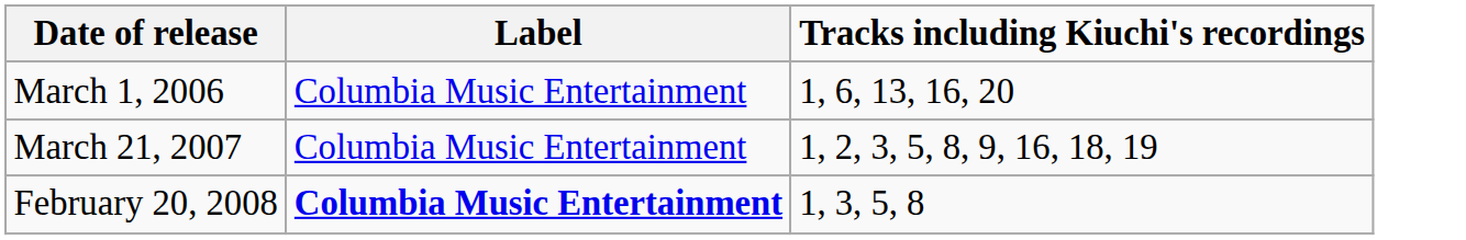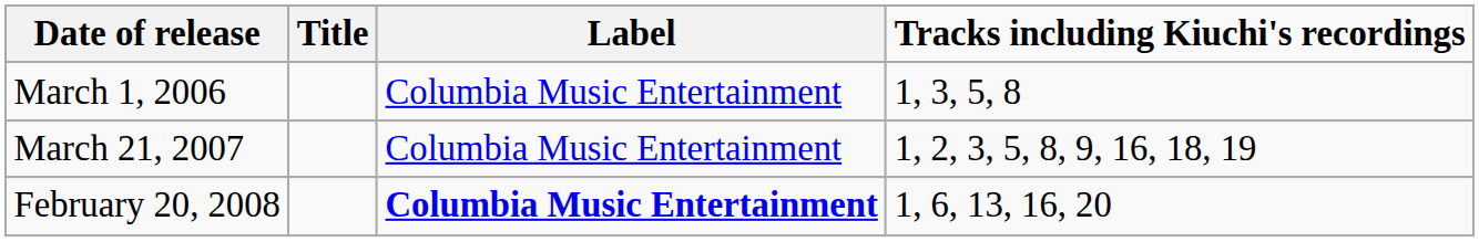+ column: Title
March 1, 2006 | Tracks including Kiuchi's recordings: 1, 6, 13, 16, 20 -> 1, 3, 5, 8
February 20, 2008 | Tracks including Kiuchi's recordings: 1, 3, 5, 8 -> 1, 6, 13, 16, 20
